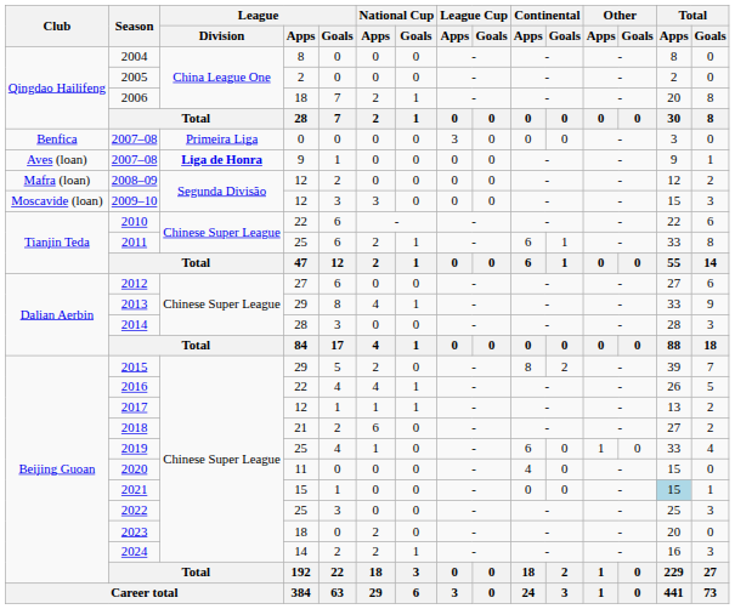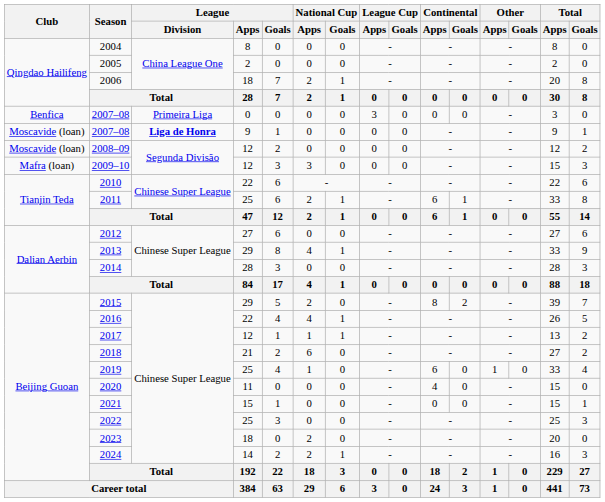2007–08 / 9 | Club: Aves (loan) -> Moscavide (loan)
2008–09 | Club: Mafra (loan) -> Moscavide (loan)
2009–10 | Club: Moscavide (loan) -> Mafra (loan)
2021 | Total / Apps: lightblue background -> no background
